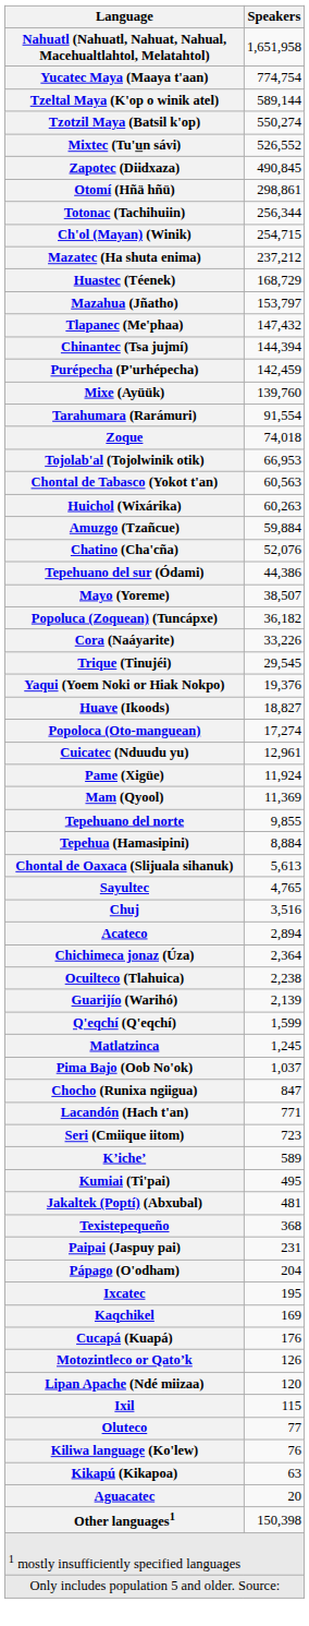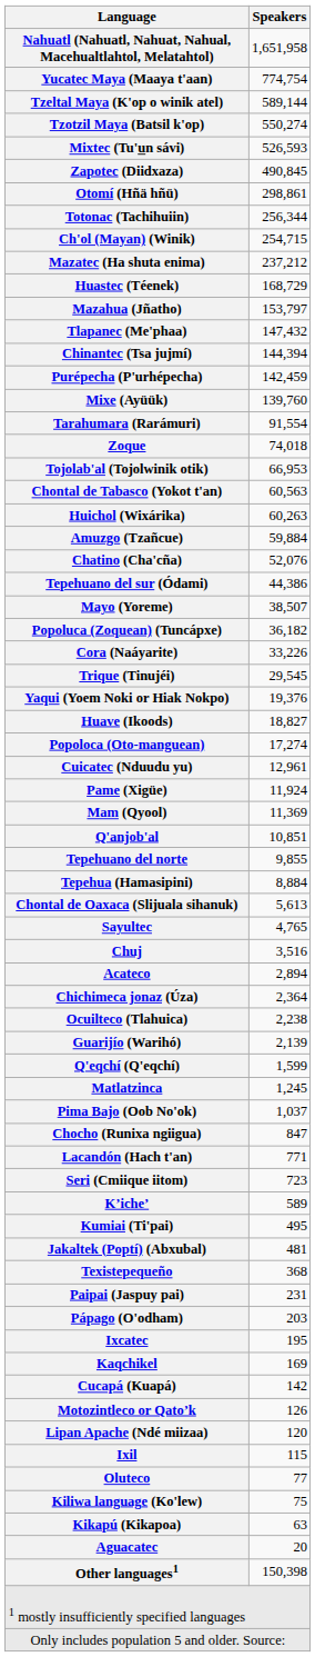Mixtec (Tu'un sávi) | Speakers: 526,552 -> 526,593
+ row: Q'anjob'al | 10,851
Pápago (O'odham) | Speakers: 204 -> 203
Cucapá (Kuapá) | Speakers: 176 -> 142
Kiliwa language (Ko'lew) | Speakers: 76 -> 75
